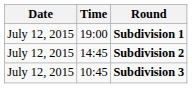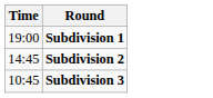- column: Date | July 12, 2015 | July 12, 2015 | July 12, 2015
